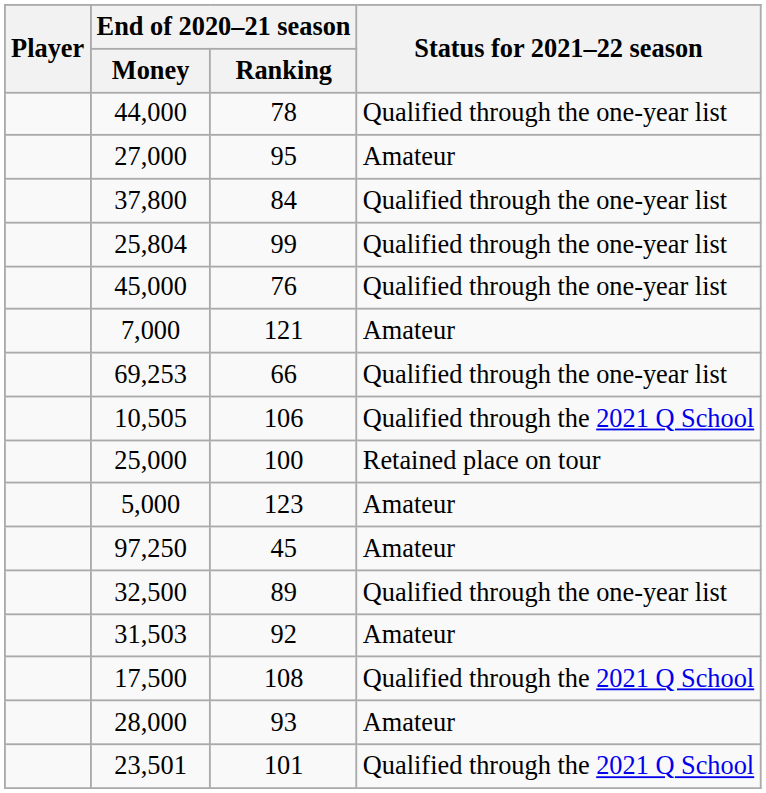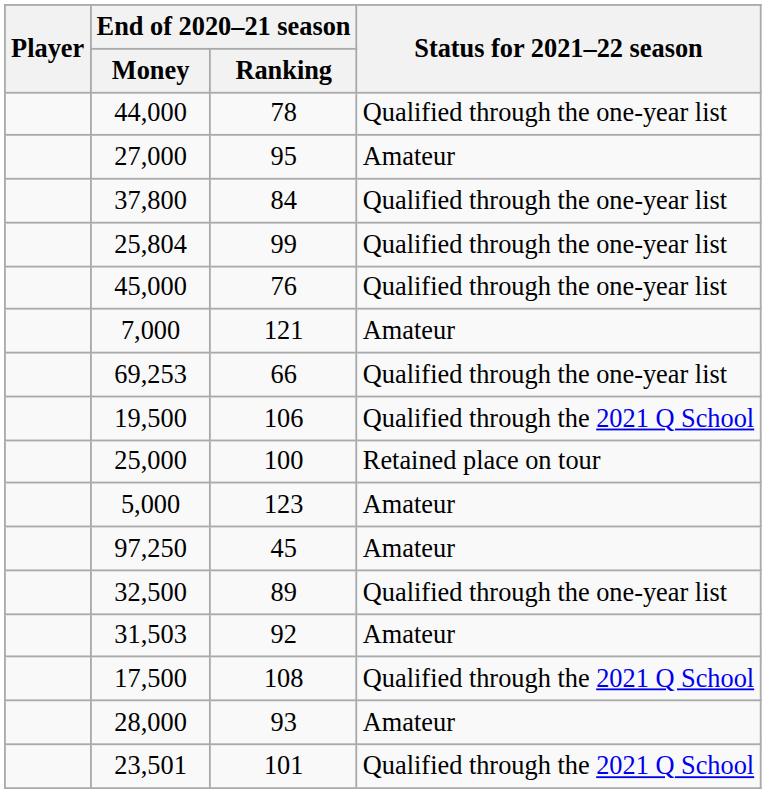106 | End of 2020–21 season / Money: 10,505 -> 19,500
